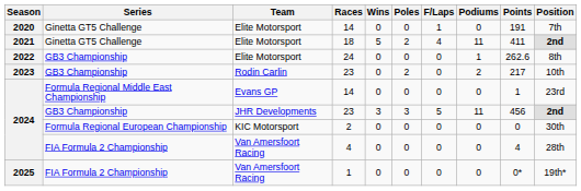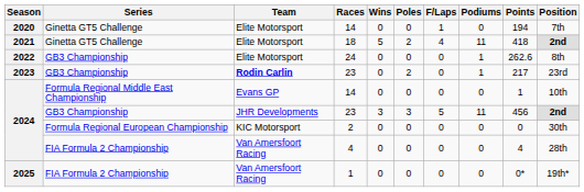2020 / 14 | Points: 191 -> 194
18 | Points: 411 -> 418
2023 / 23 | Team: normal -> bold
2023 / 23 | Podiums: 2 -> 1
2023 / 23 | Position: 10th -> 23rd
2024 / 14 | Position: 23rd -> 10th
